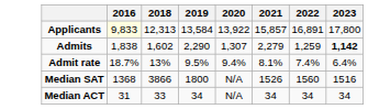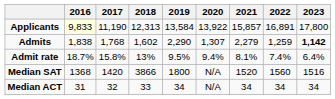+ column: 2017 | 11,190 | 1,768 | 15.8% | 1420 | 32
Median SAT | 2021: 1526 -> 1520
